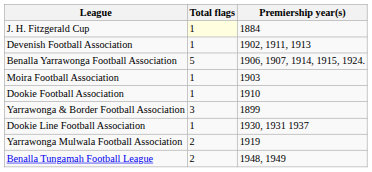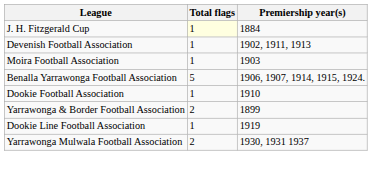rows swapped: Moira Football Association <-> Benalla Yarrawonga Football Association
Yarrawonga & Border Football Association | Total flags: 3 -> 2
Dookie Line Football Association | Premiership year(s): 1930, 1931 1937 -> 1919
Yarrawonga Mulwala Football Association | Premiership year(s): 1919 -> 1930, 1931 1937
- row: Benalla Tungamah Football League | 2 | 1948, 1949
